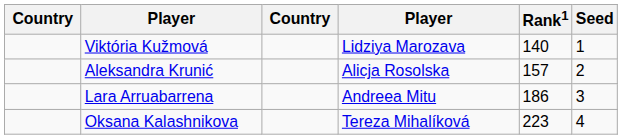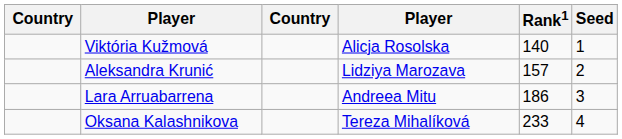Viktória Kužmová | column 4: Lidziya Marozava -> Alicja Rosolska
Aleksandra Krunić | column 4: Alicja Rosolska -> Lidziya Marozava
Oksana Kalashnikova | Rank1: 223 -> 233
